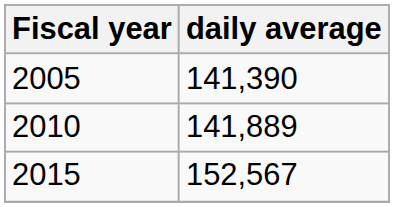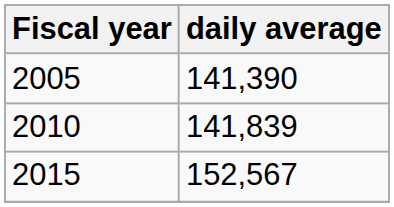2010 | daily average: 141,889 -> 141,839
